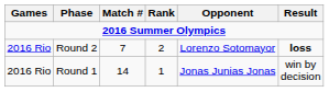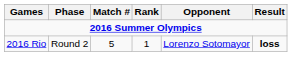Round 2 | Match #: 7 -> 5
Round 2 | Rank: 2 -> 1
- row: 2016 Rio | Round 1 | 14 | 1 | Jonas Junias Jonas | win by decision
